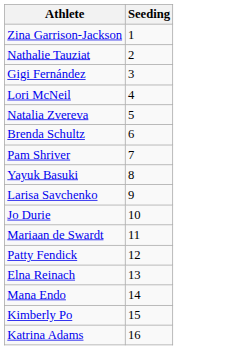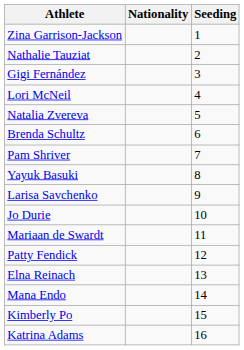+ column: Nationality
